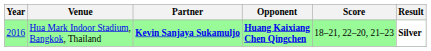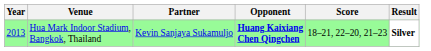Hua Mark Indoor Stadium, Bangkok, Thailand | Year: 2016 -> 2013
Hua Mark Indoor Stadium, Bangkok, Thailand | Partner: bold -> normal
